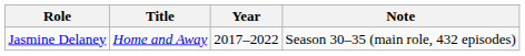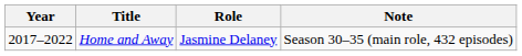columns swapped: Year <-> Role
